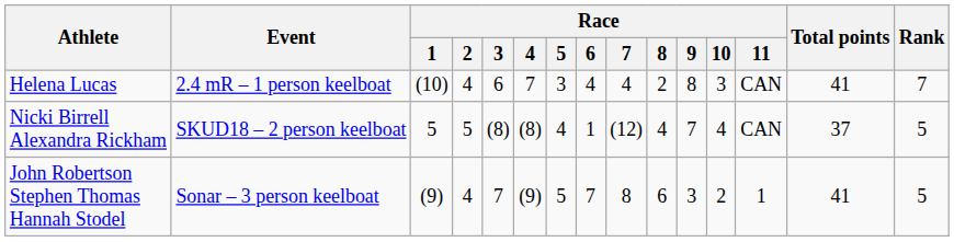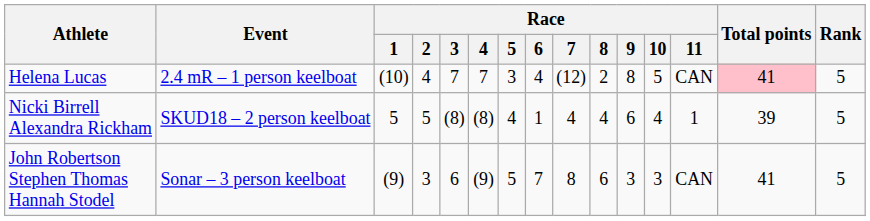Helena Lucas | Race / 3: 6 -> 7
Helena Lucas | Race / 7: 4 -> (12)
Helena Lucas | Race / 10: 3 -> 5
Helena Lucas | Total points: no background -> pink background
Helena Lucas | Rank: 7 -> 5
Nicki Birrell Alexandra Rickham | Race / 7: (12) -> 4
Nicki Birrell Alexandra Rickham | Race / 9: 7 -> 6
Nicki Birrell Alexandra Rickham | Race / 11: CAN -> 1
Nicki Birrell Alexandra Rickham | Total points: 37 -> 39
John Robertson Stephen Thomas Hannah Stodel | Race / 2: 4 -> 3
John Robertson Stephen Thomas Hannah Stodel | Race / 3: 7 -> 6
John Robertson Stephen Thomas Hannah Stodel | Race / 10: 2 -> 3
John Robertson Stephen Thomas Hannah Stodel | Race / 11: 1 -> CAN
